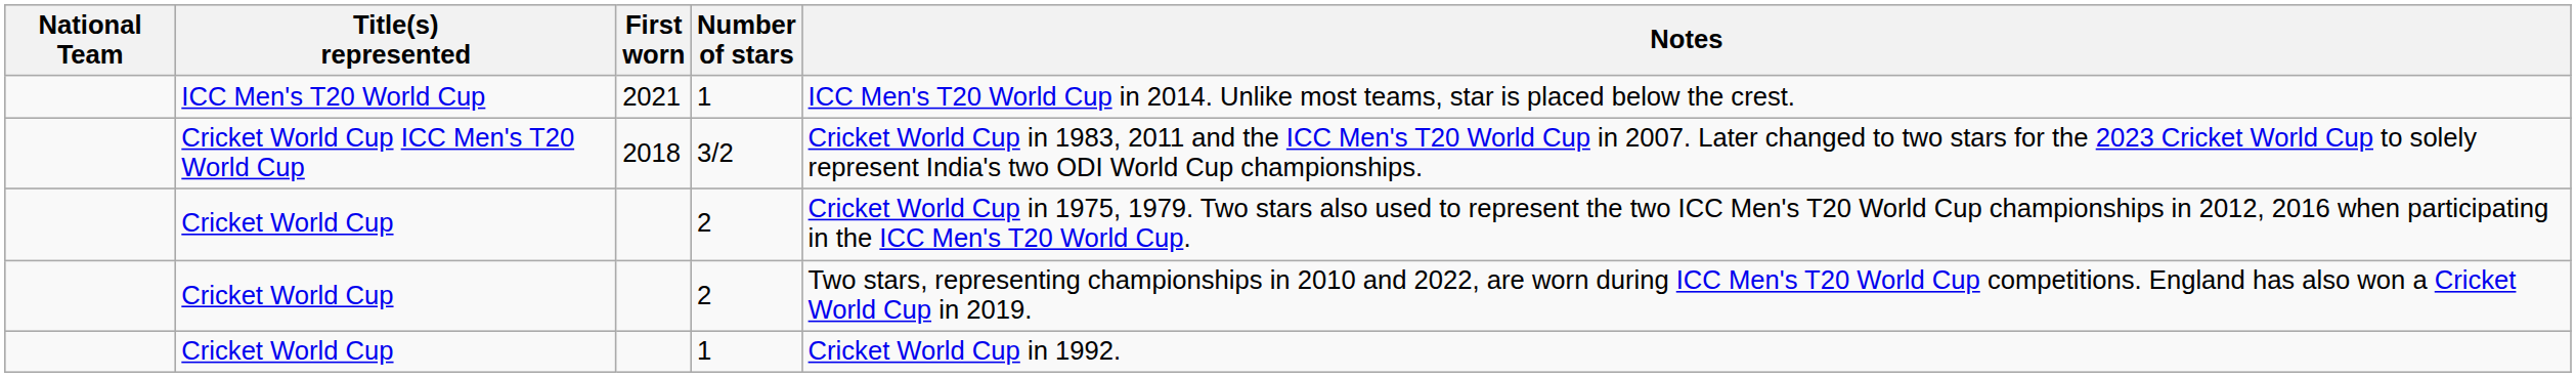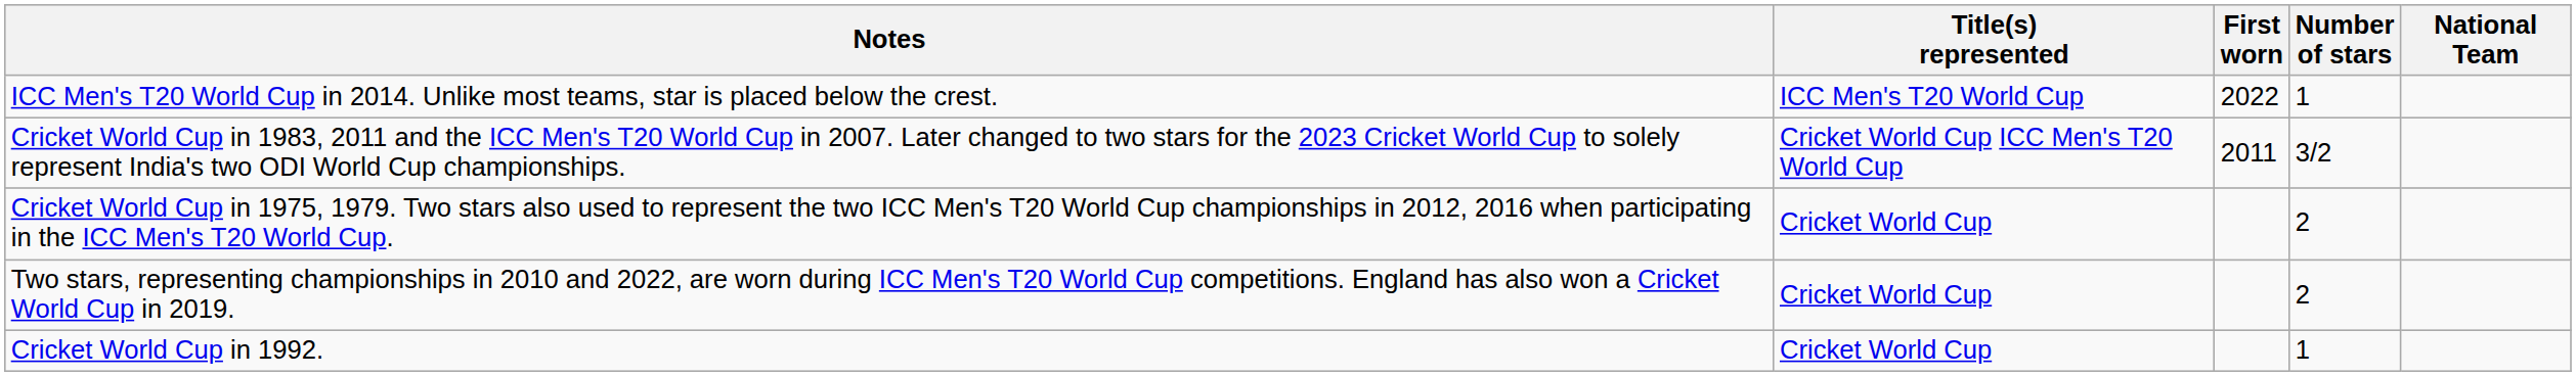columns swapped: National Team <-> Notes
ICC Men's T20 World Cup | First worn: 2021 -> 2022
Cricket World Cup ICC Men's T20 World Cup | First worn: 2018 -> 2011
